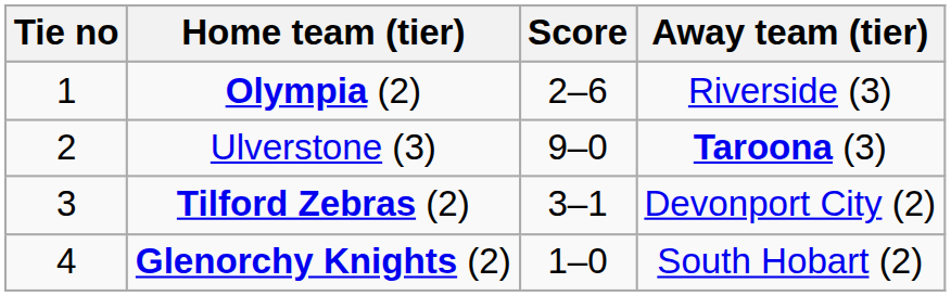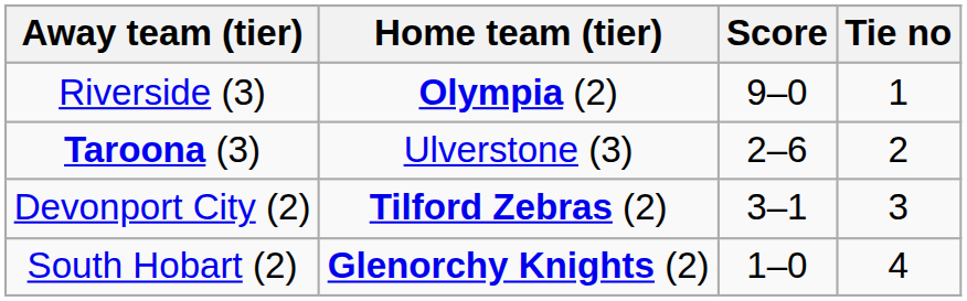columns swapped: Tie no <-> Away team (tier)
Olympia (2) | Score: 2–6 -> 9–0
Ulverstone (3) | Score: 9–0 -> 2–6
